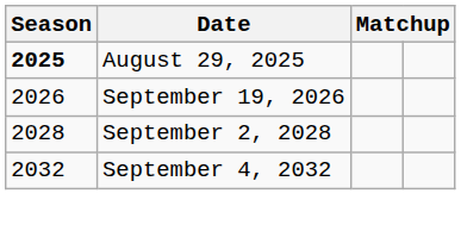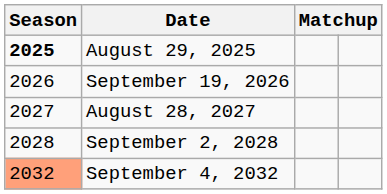+ row: 2027 | August 28, 2027
September 4, 2032 | Season: no background -> lightsalmon background
